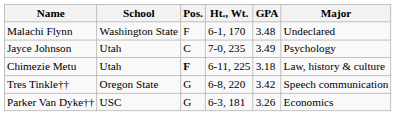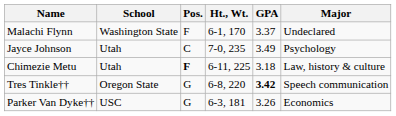Malachi Flynn | GPA: 3.48 -> 3.37
Tres Tinkle†† | GPA: normal -> bold
